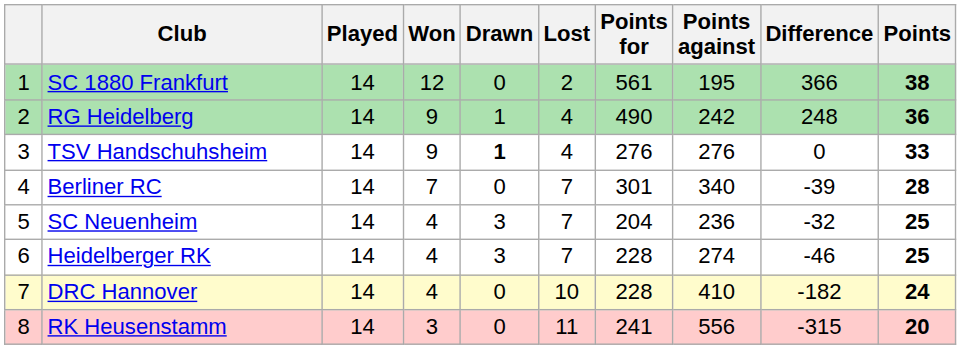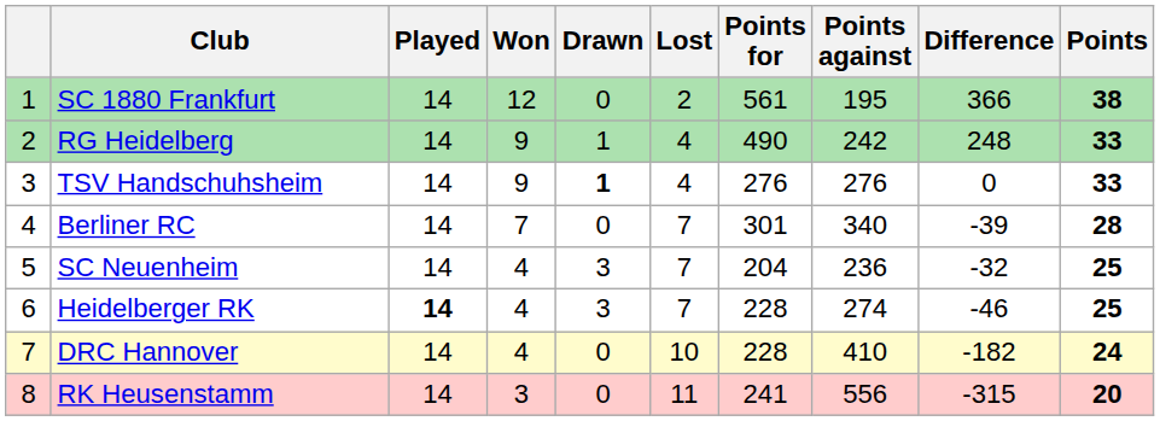RG Heidelberg | Points: 36 -> 33
Heidelberger RK | Played: normal -> bold
